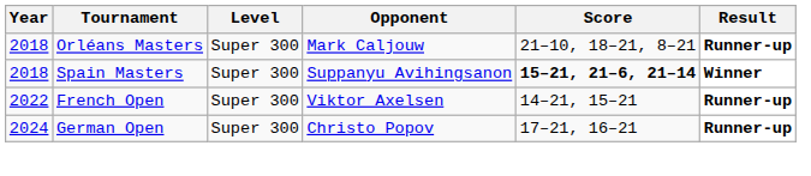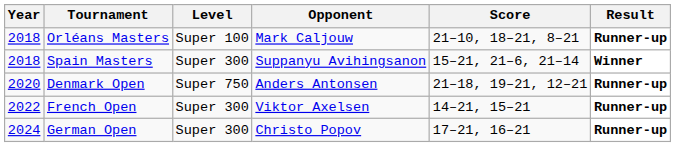Orléans Masters | Level: Super 300 -> Super 100
Spain Masters | Score: bold -> normal
+ row: 2020 | Denmark Open | Super 750 | Anders Antonsen | 21–18, 19–21, 12–21 | Runner-up
